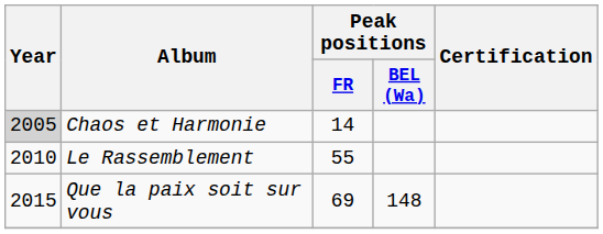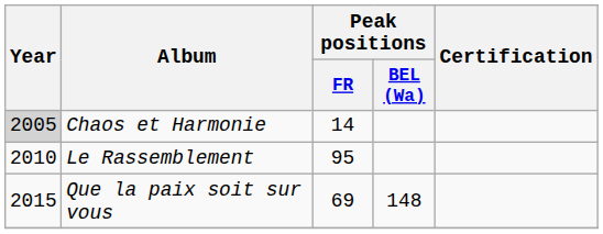Le Rassemblement | Peak positions / FR: 55 -> 95
